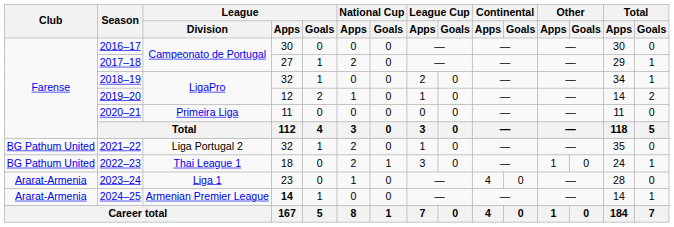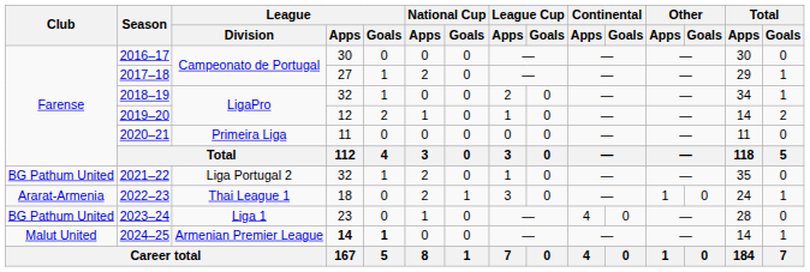2022–23 | Club: BG Pathum United -> Ararat-Armenia
2023–24 | Club: Ararat-Armenia -> BG Pathum United
2024–25 | Club: Ararat-Armenia -> Malut United
2024–25 | League / Goals: normal -> bold
